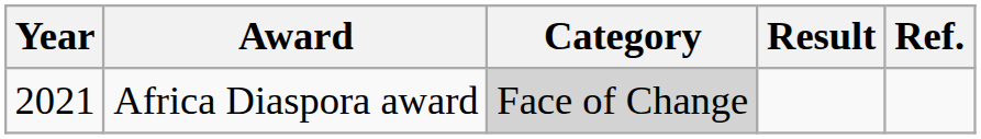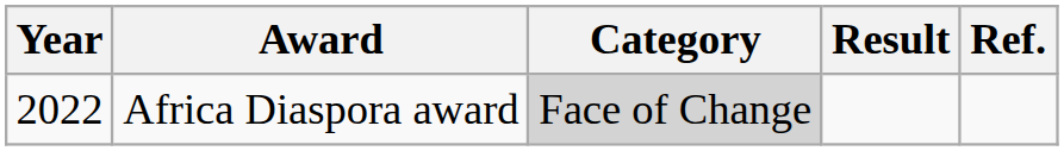Africa Diaspora award | Year: 2021 -> 2022
